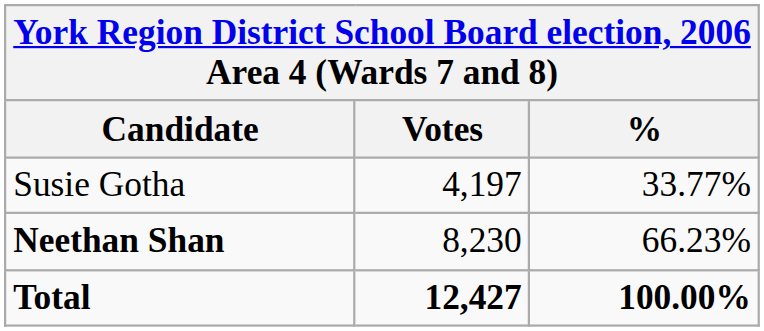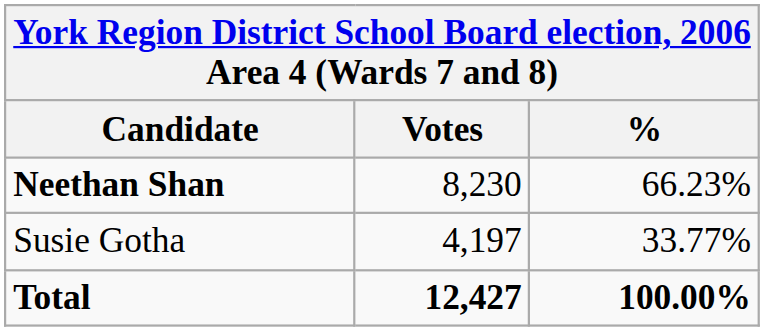rows swapped: Neethan Shan <-> Susie Gotha
